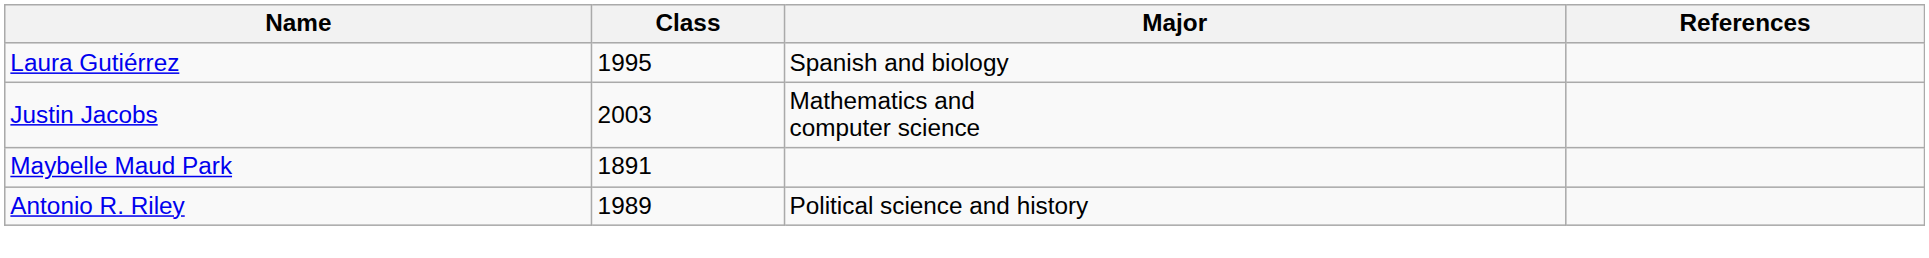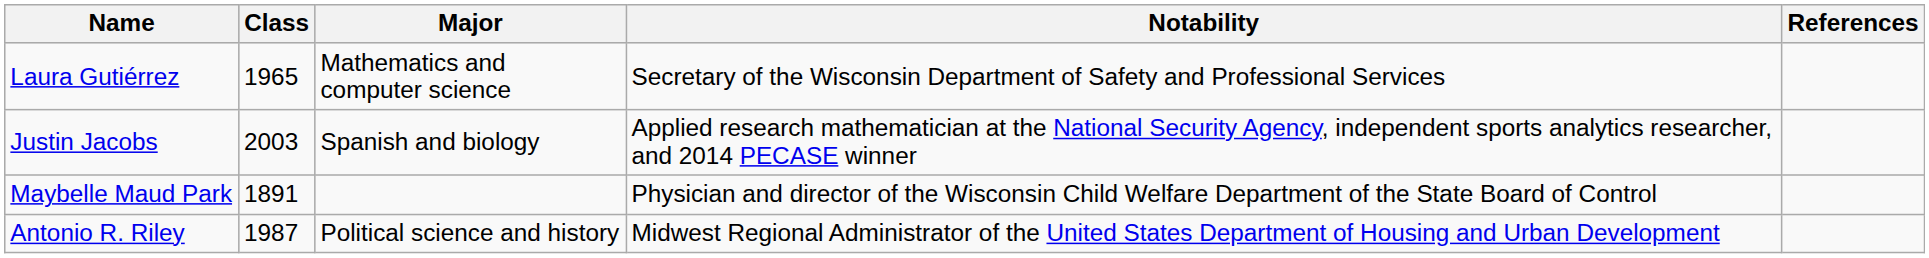+ column: Notability | Secretary of the Wisconsin Department of Safety and Professional Services | Applied research mathematician at the National Security Agency, independent sports analytics researcher, and 2014 PECASE winner | Physician and director of the Wisconsin Child Welfare Department of the State Board of Control | Midwest Regional Administrator of the United States Department of Housing and Urban Development
Laura Gutiérrez | Class: 1995 -> 1965
Laura Gutiérrez | Major: Spanish and biology -> Mathematics and computer science
Justin Jacobs | Major: Mathematics and computer science -> Spanish and biology
Antonio R. Riley | Class: 1989 -> 1987
